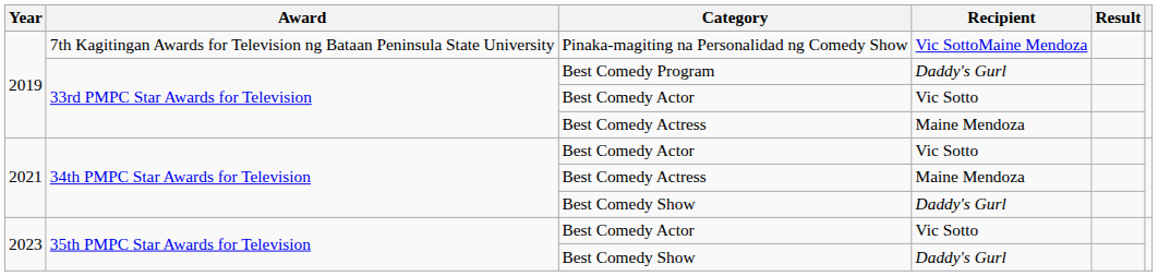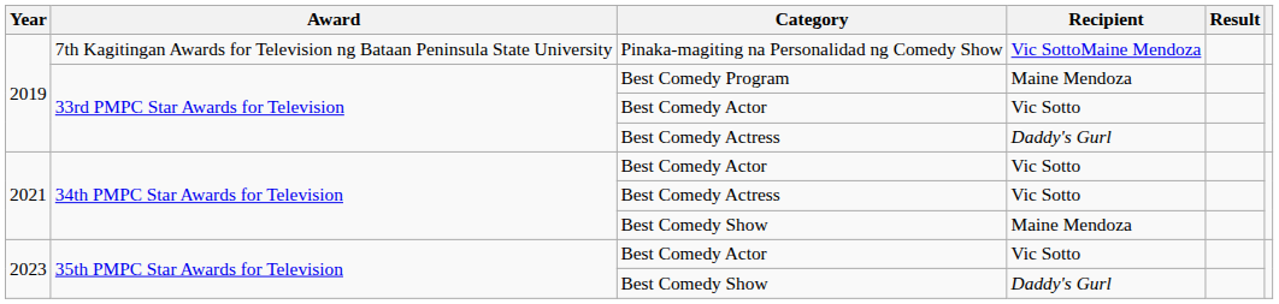Best Comedy Program | Recipient: Daddy's Gurl -> Maine Mendoza
33rd PMPC Star Awards for Television / Best Comedy Actress | Recipient: Maine Mendoza -> Daddy's Gurl
34th PMPC Star Awards for Television / Best Comedy Actress | Recipient: Maine Mendoza -> Vic Sotto
34th PMPC Star Awards for Television / Best Comedy Show | Recipient: Daddy's Gurl -> Maine Mendoza
